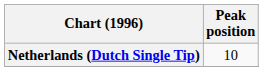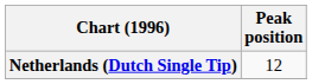Netherlands (Dutch Single Tip) | Peak position: 10 -> 12
